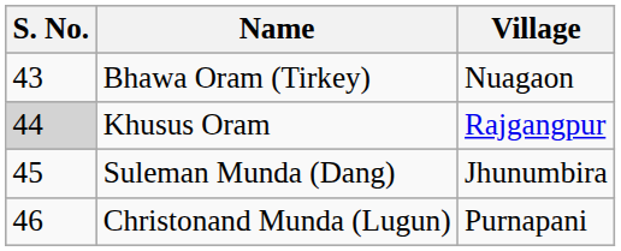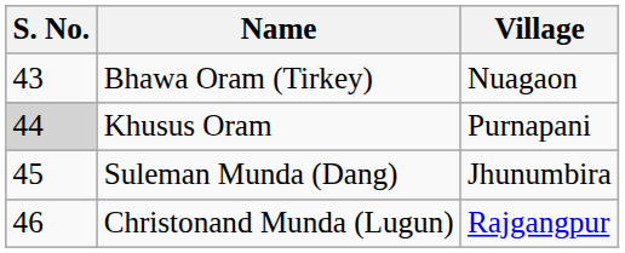Khusus Oram | Village: Rajgangpur -> Purnapani
Christonand Munda (Lugun) | Village: Purnapani -> Rajgangpur
